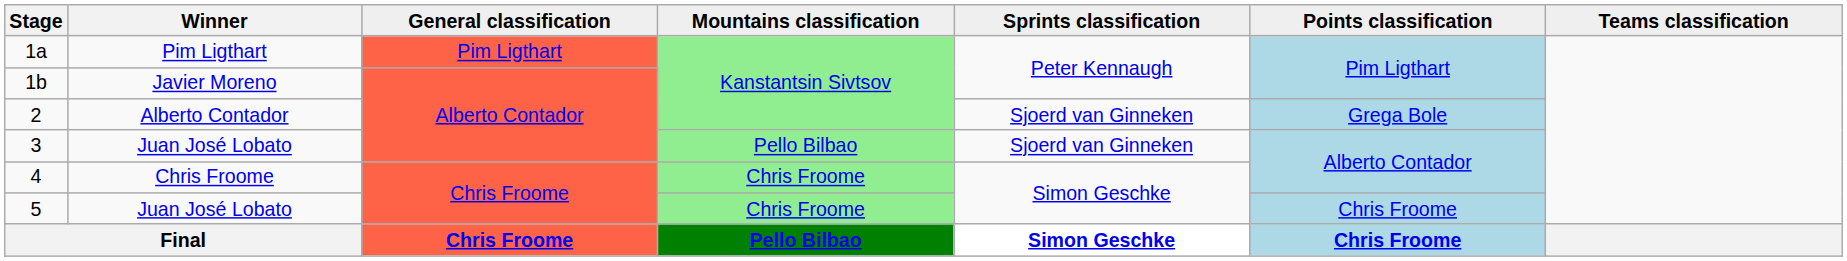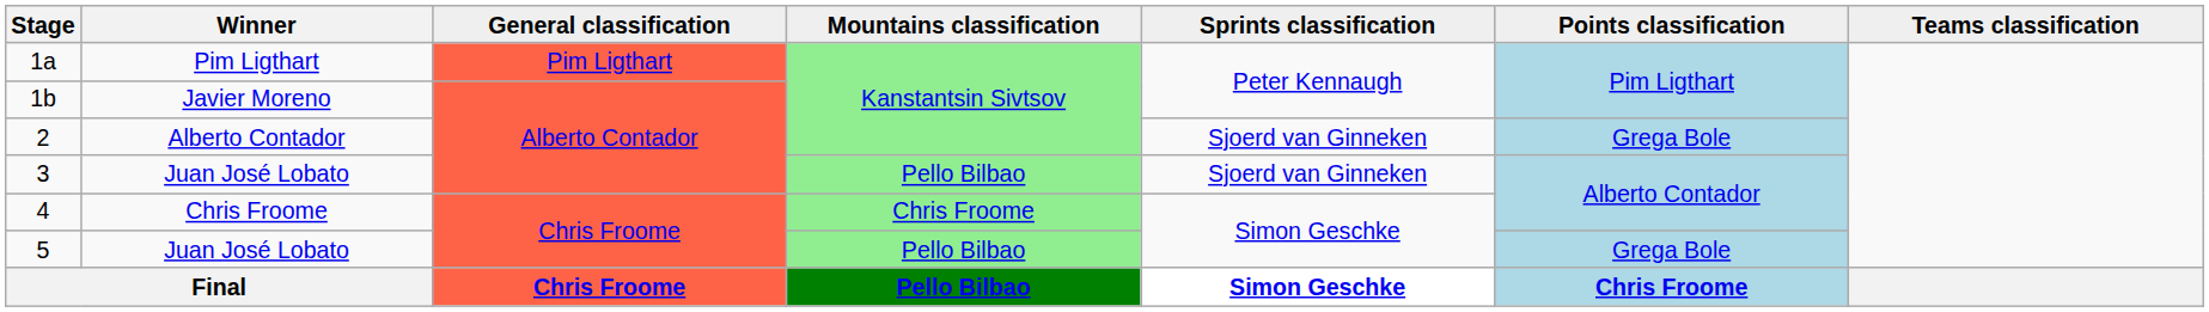5 | Mountains classification: Chris Froome -> Pello Bilbao
5 | Points classification: Chris Froome -> Grega Bole
